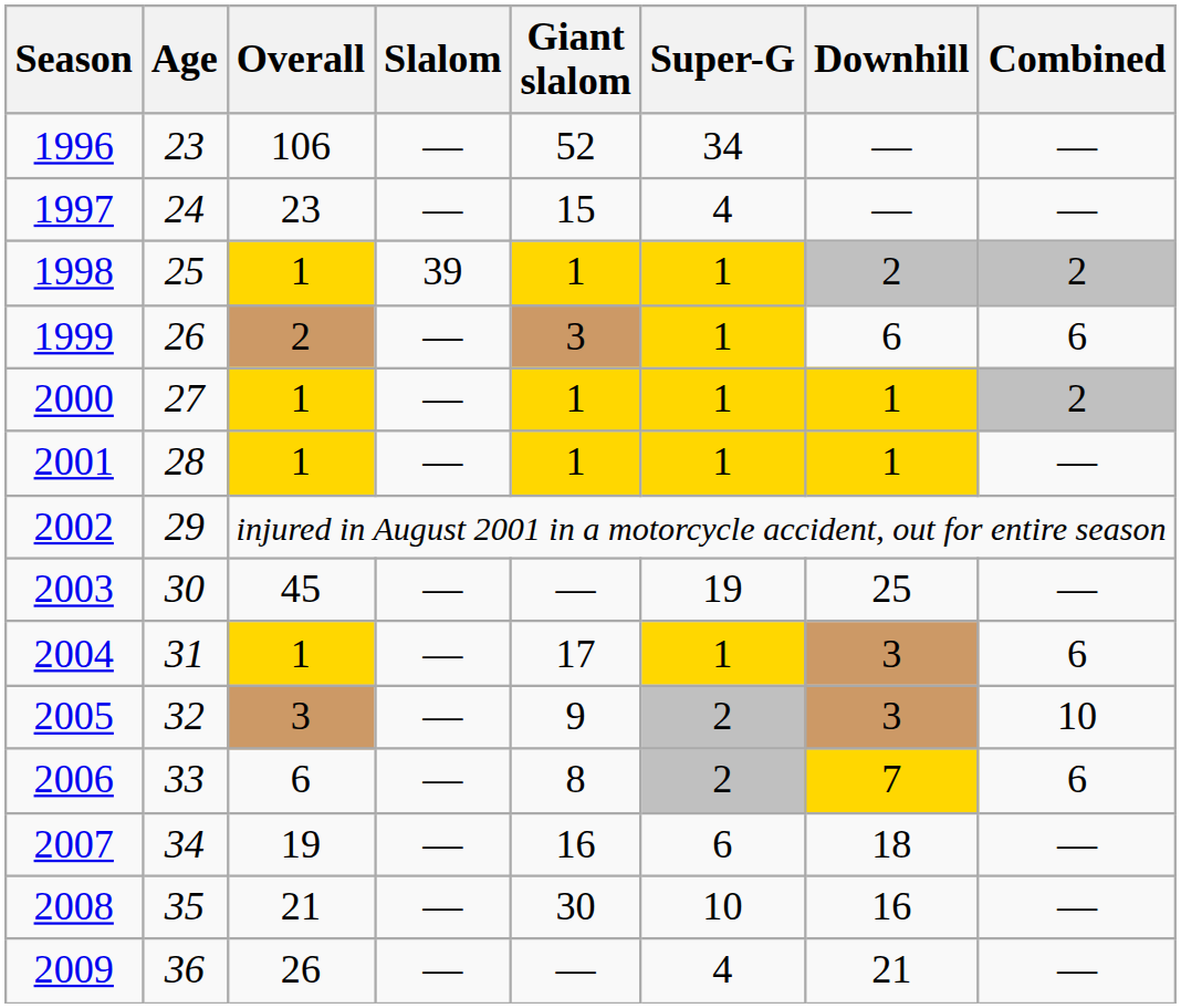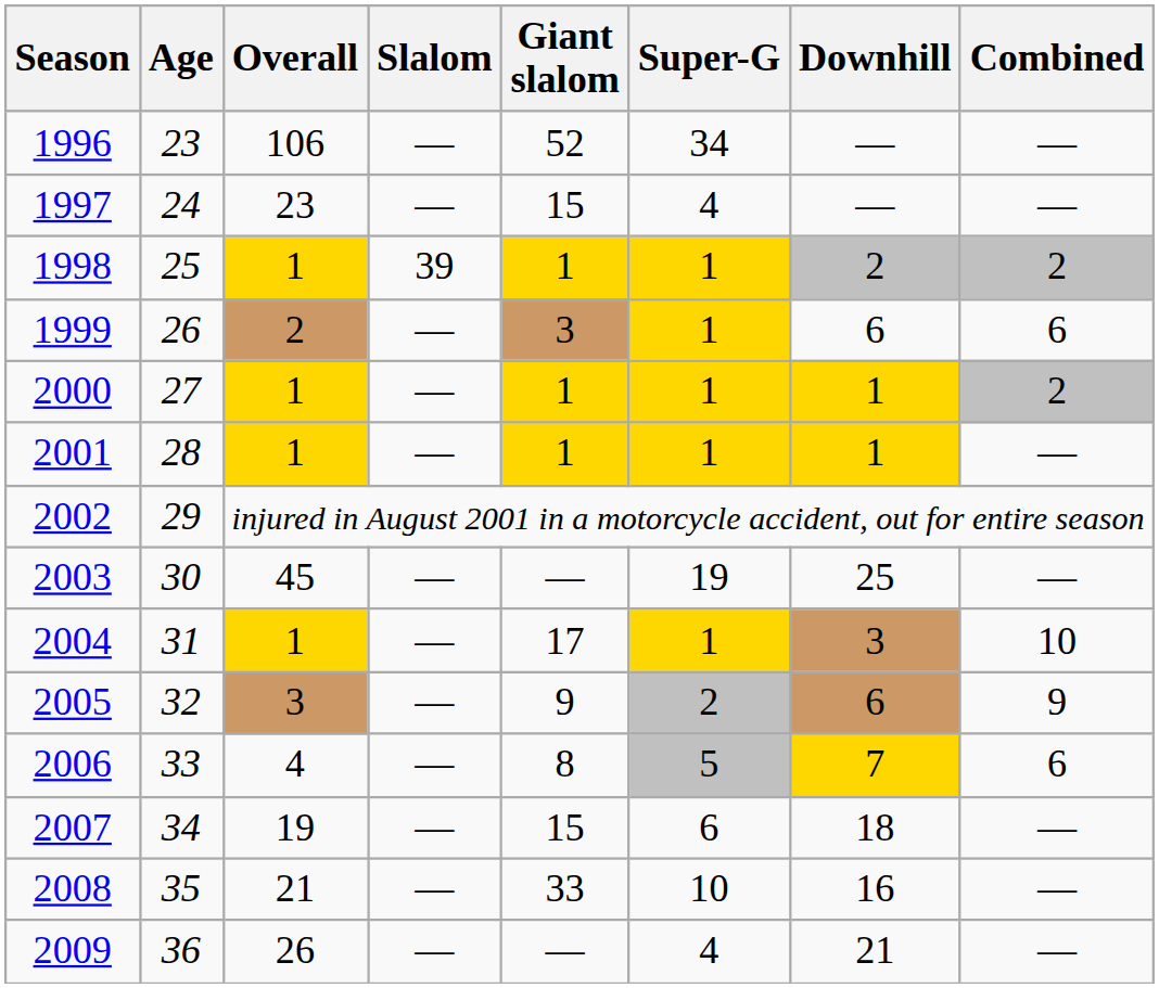2004 | Combined: 6 -> 10
2005 | Downhill: 3 -> 6
2005 | Combined: 10 -> 9
2006 | Overall: 6 -> 4
2006 | Super-G: 2 -> 5
2007 | Giant slalom: 16 -> 15
2008 | Giant slalom: 30 -> 33
